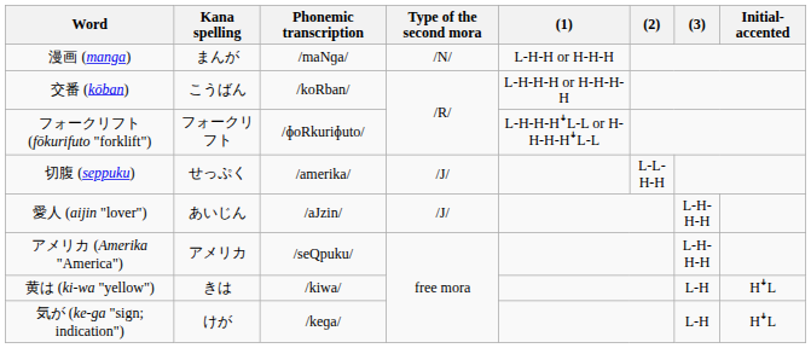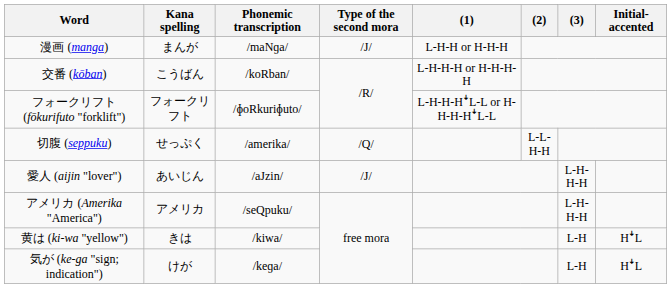漫画 (manga) | Type of the second mora: /N/ -> /J/
切腹 (seppuku) | Type of the second mora: /J/ -> /Q/
